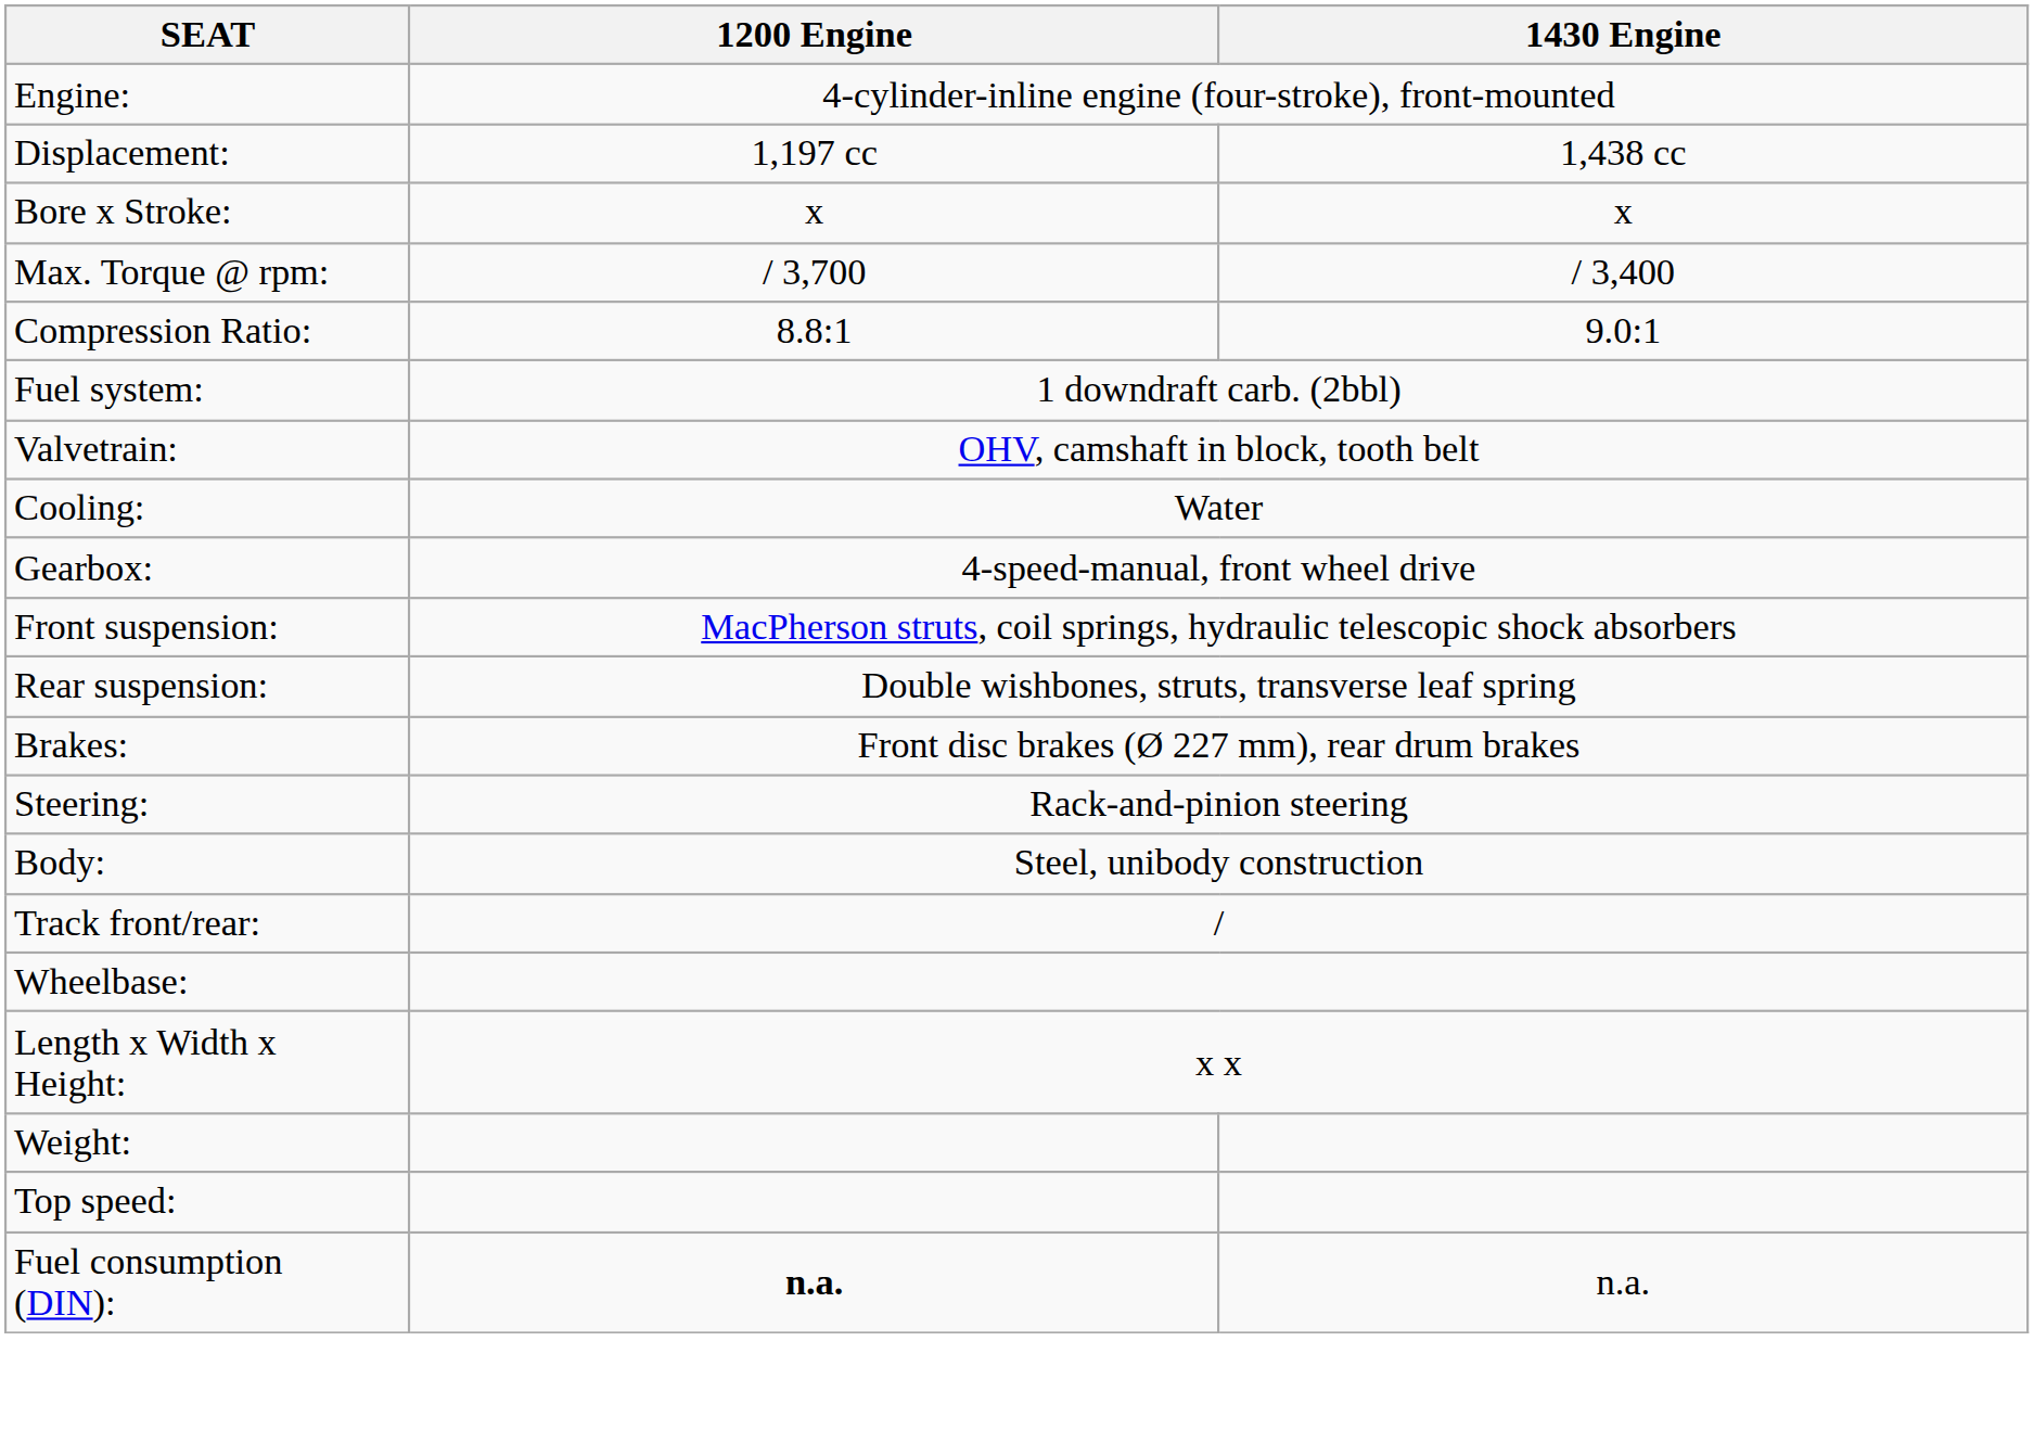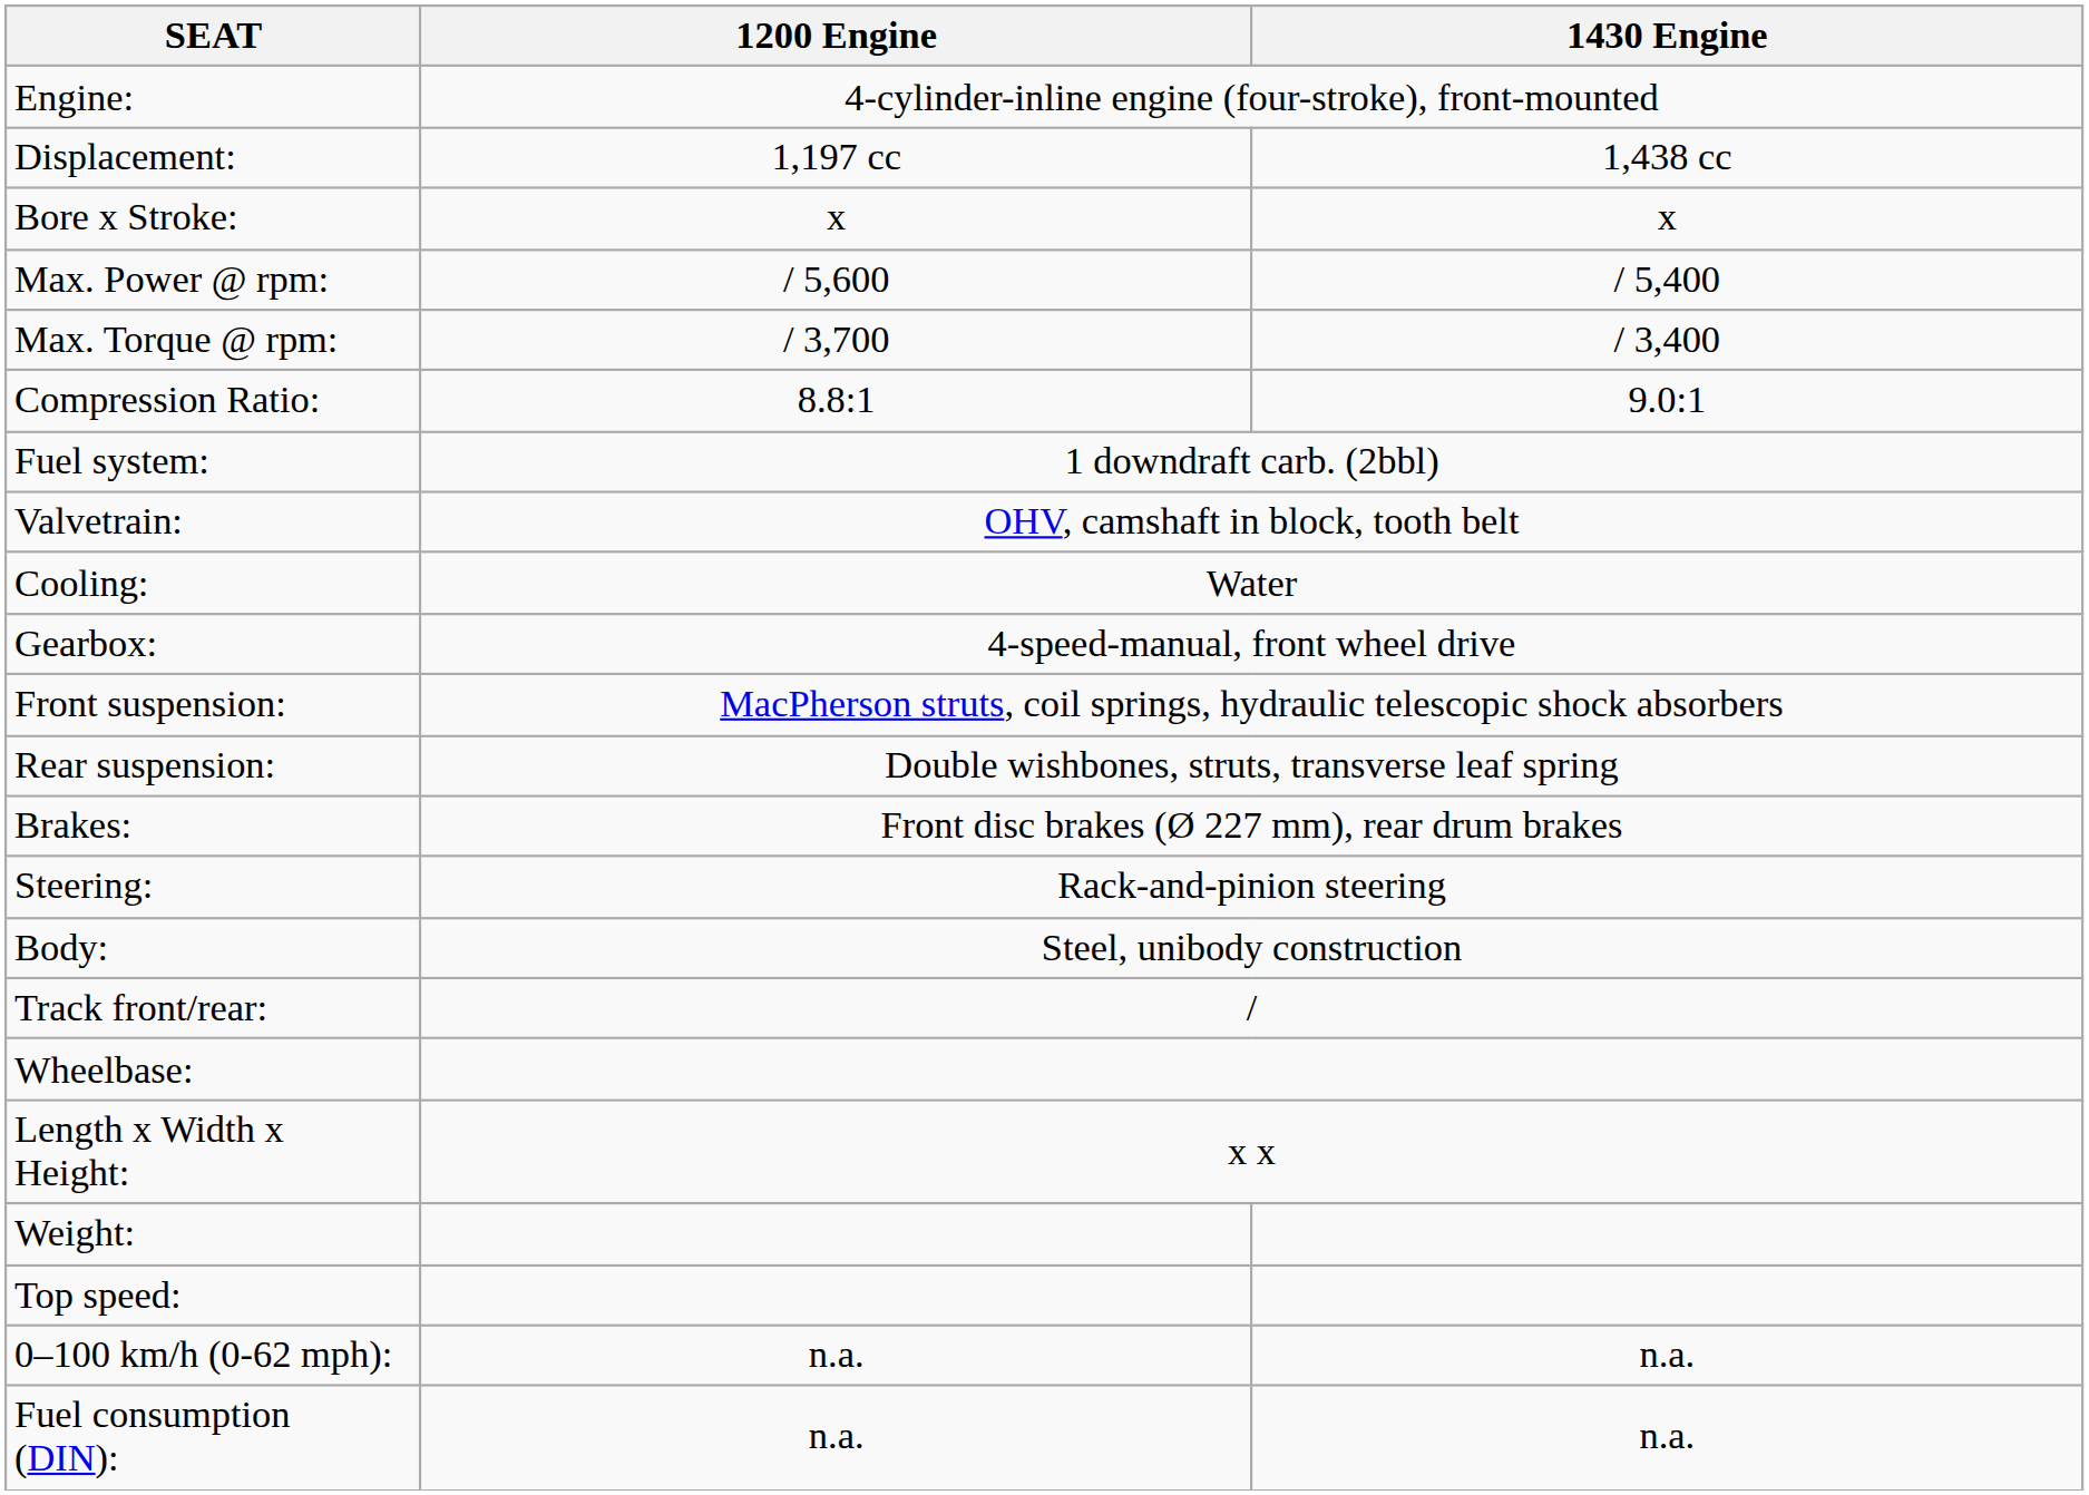+ row: Max. Power @ rpm: | / 5,600 | / 5,400
+ row: 0–100 km/h (0-62 mph): | n.a. | n.a.
Fuel consumption (DIN): | 1200 Engine: bold -> normal
